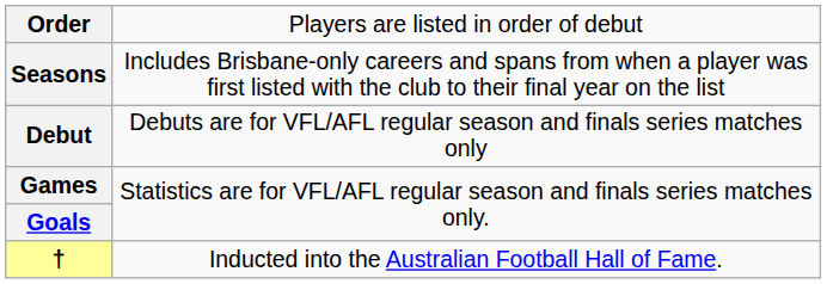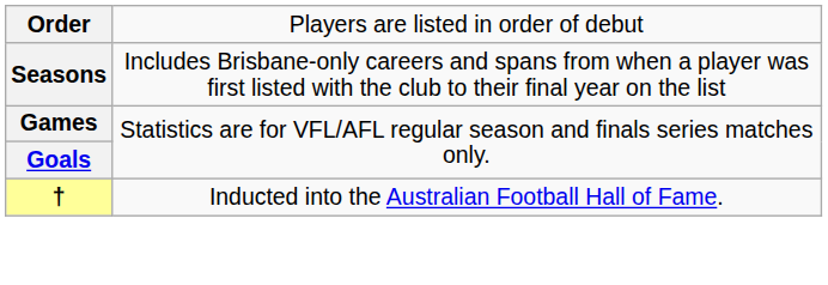- row: Debut | Debuts are for VFL/AFL regular season and finals series matches only
